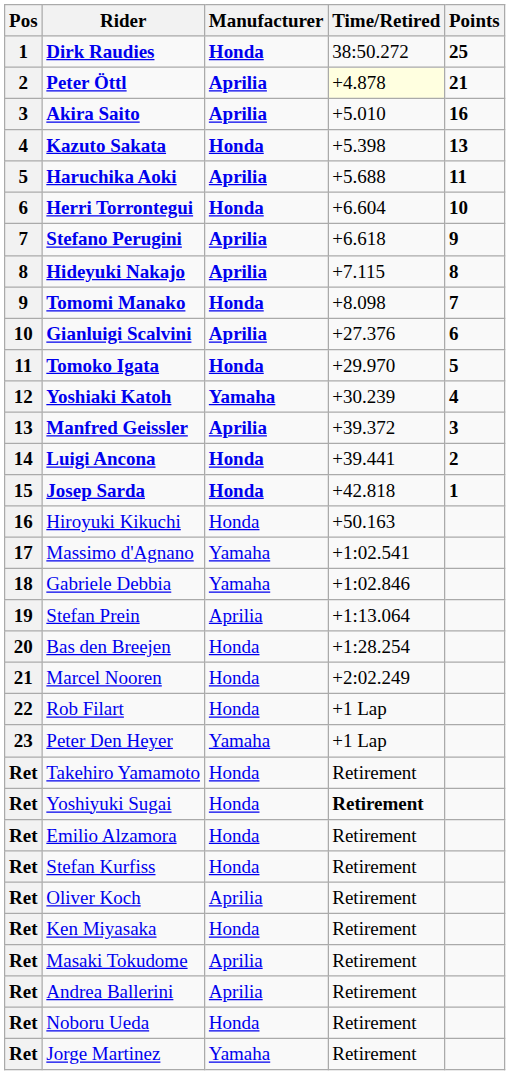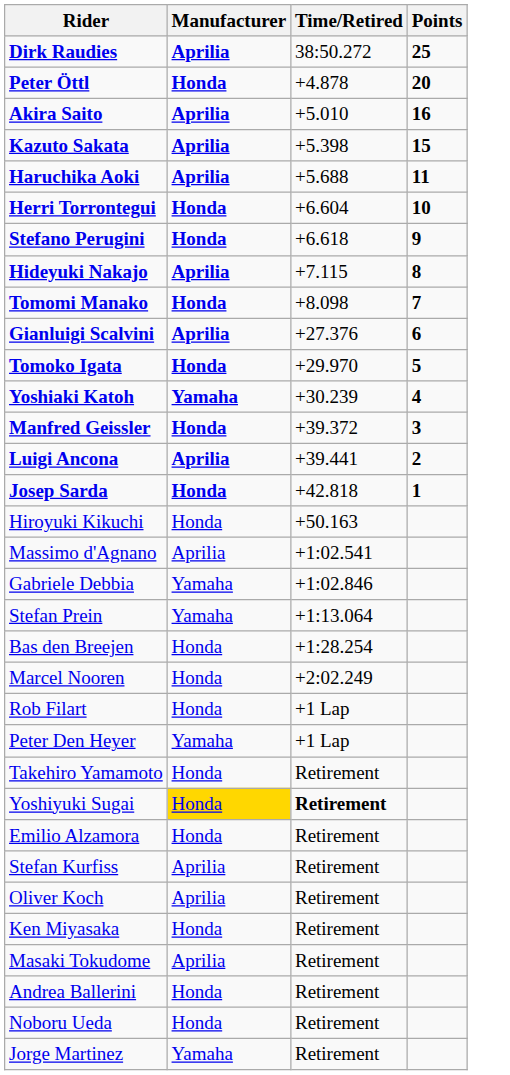- column: Pos | 1 | 2 | 3 | 4 | 5 | 6 | 7 | 8 | 9 | 10 | 11 | 12 | 13 | 14 | 15 | 16 | 17 | 18 | 19 | 20 | 21 | 22 | 23 | Ret | Ret | Ret | Ret | Ret | Ret | Ret | Ret | Ret | Ret
Dirk Raudies | Manufacturer: Honda -> Aprilia
Peter Öttl | Manufacturer: Aprilia -> Honda
Peter Öttl | Time/Retired: lightyellow background -> no background
Peter Öttl | Points: 21 -> 20
Kazuto Sakata | Manufacturer: Honda -> Aprilia
Kazuto Sakata | Points: 13 -> 15
Stefano Perugini | Manufacturer: Aprilia -> Honda
Manfred Geissler | Manufacturer: Aprilia -> Honda
Luigi Ancona | Manufacturer: Honda -> Aprilia
Massimo d'Agnano | Manufacturer: Yamaha -> Aprilia
Stefan Prein | Manufacturer: Aprilia -> Yamaha
Yoshiyuki Sugai | Manufacturer: no background -> gold background
Stefan Kurfiss | Manufacturer: Honda -> Aprilia
Andrea Ballerini | Manufacturer: Aprilia -> Honda
